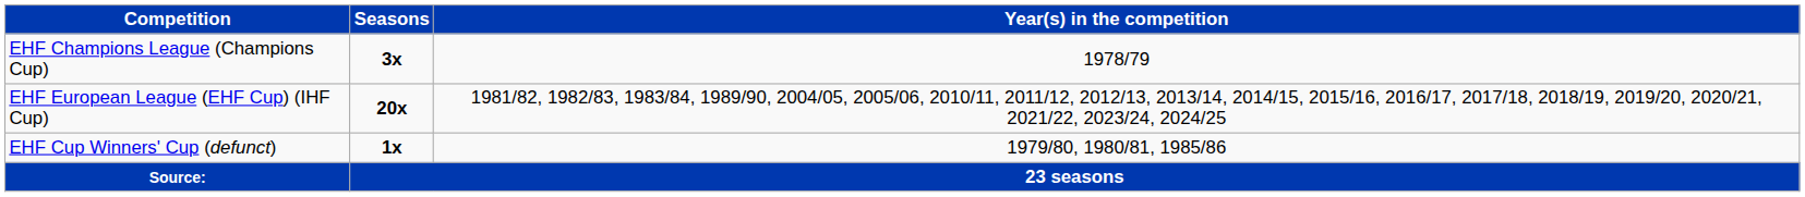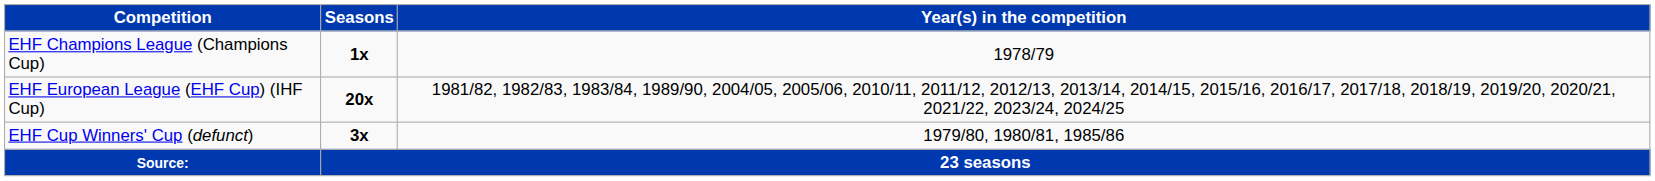EHF Champions League (Champions Cup) | Seasons: 3x -> 1x
EHF Cup Winners' Cup (defunct) | Seasons: 1x -> 3x
